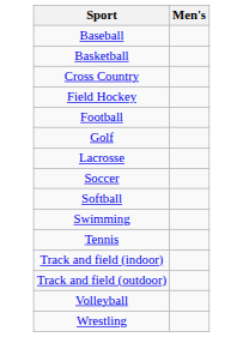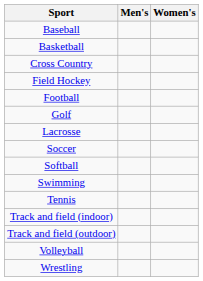+ column: Women's
